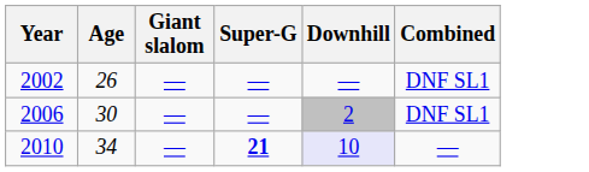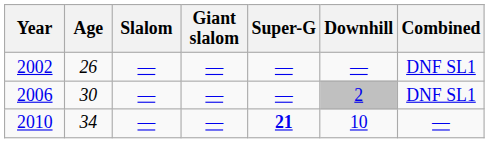+ column: Slalom | — | — | —
2010 | Downhill: lavender background -> no background
